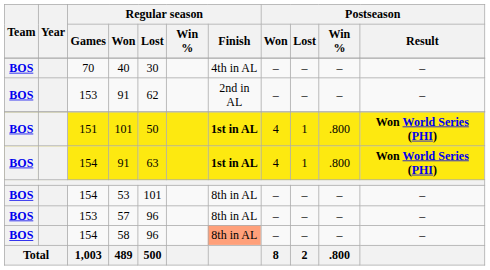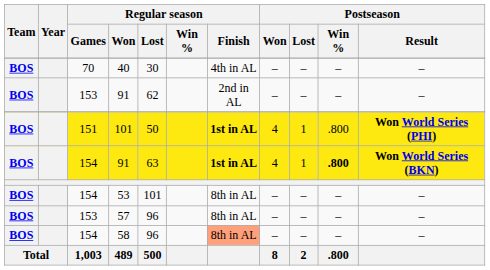154 / 91 | Postseason / Win %: normal -> bold
154 / 91 | Postseason / Result: Won World Series (PHI) -> Won World Series (BKN)
